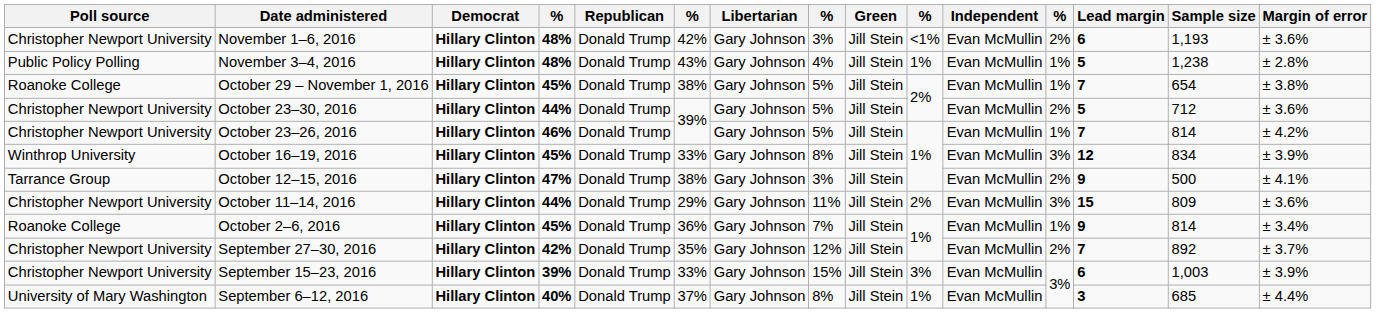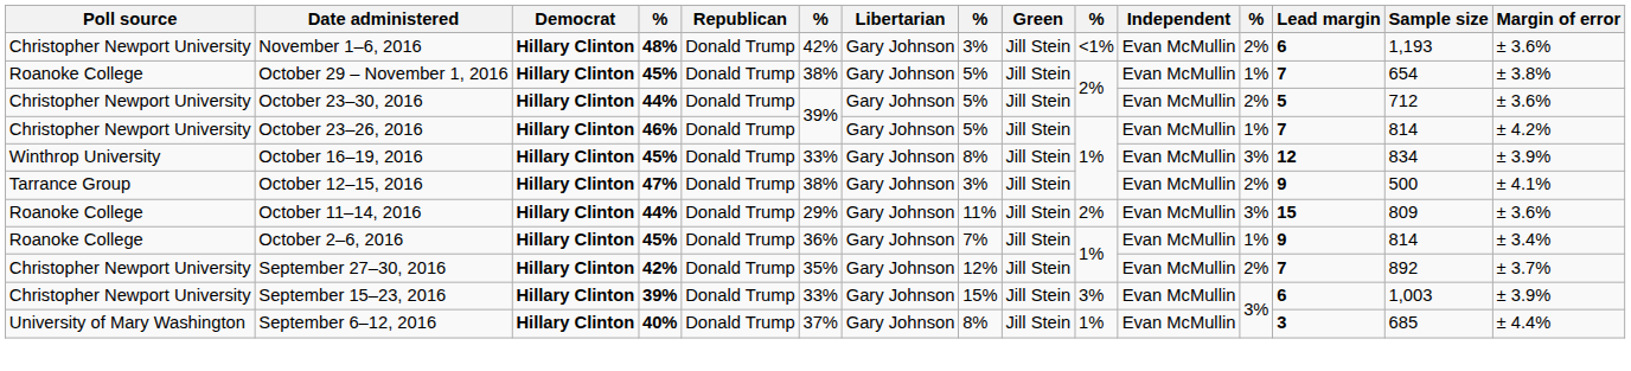- row: Public Policy Polling | November 3–4, 2016 | Hillary Clinton | 48% | Donald Trump | 43% | Gary Johnson | 4% | Jill Stein | 1% | Evan McMullin | 1% | 5 | 1,238 | ± 2.8%
October 11–14, 2016 | Poll source: Christopher Newport University -> Roanoke College
